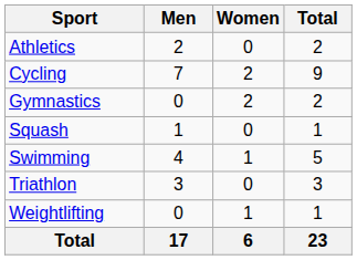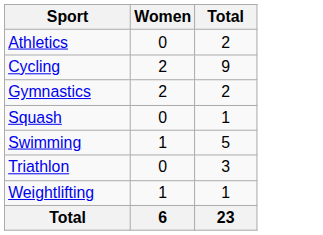- column: Men | 2 | 7 | 0 | 1 | 4 | 3 | 0 | 17
